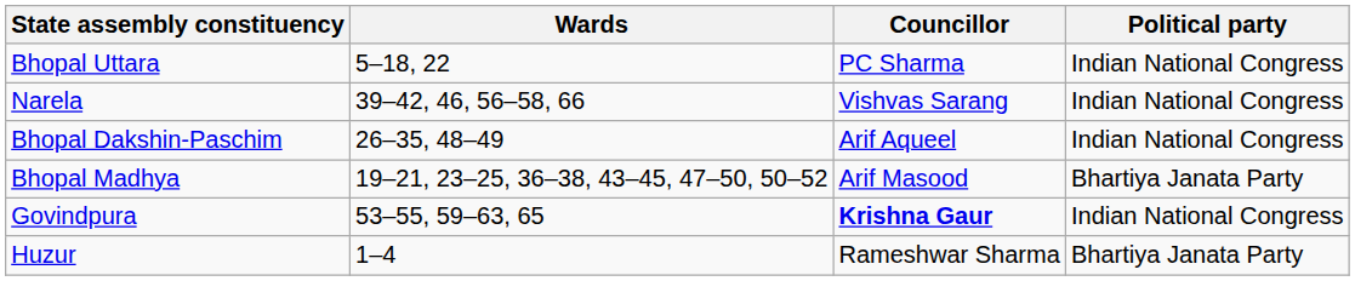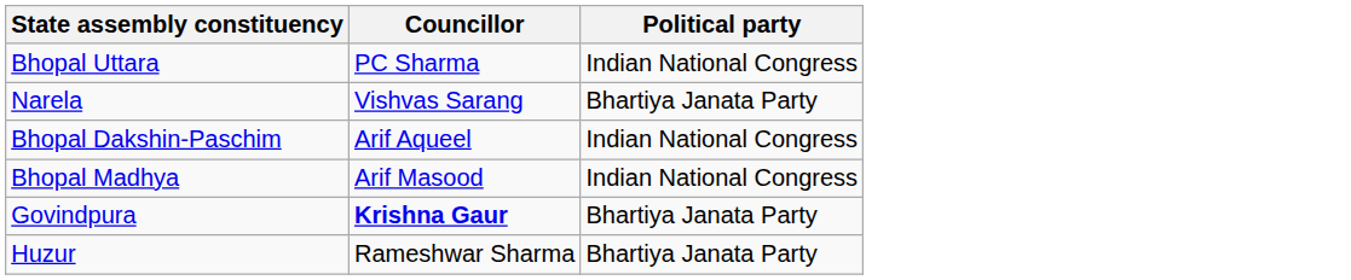- column: Wards | 5–18, 22 | 39–42, 46, 56–58, 66 | 26–35, 48–49 | 19–21, 23–25, 36–38, 43–45, 47–50, 50–52 | 53–55, 59–63, 65 | 1–4
Narela | Political party: Indian National Congress -> Bhartiya Janata Party
Bhopal Madhya | Political party: Bhartiya Janata Party -> Indian National Congress
Govindpura | Political party: Indian National Congress -> Bhartiya Janata Party
